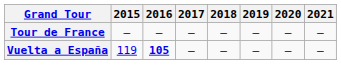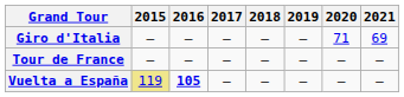+ row: Giro d'Italia | — | — | — | — | — | 71 | 69
Vuelta a España | 2015: no background -> khaki background
